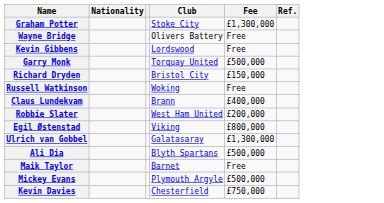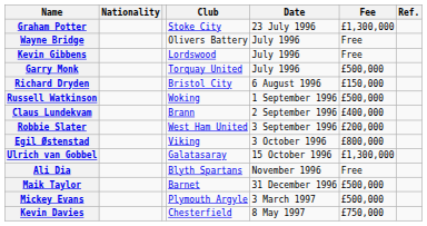+ column: Date | 23 July 1996 | July 1996 | July 1996 | July 1996 | 6 August 1996 | 1 September 1996 | 2 September 1996 | 3 September 1996 | 3 October 1996 | 15 October 1996 | November 1996 | 31 December 1996 | 3 March 1997 | 8 May 1997
Russell Watkinson | Fee: Free -> £500,000
Ali Dia | Fee: £500,000 -> Free
Maik Taylor | Fee: Free -> £500,000
